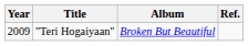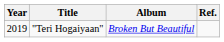"Teri Hogaiyaan" | Year: 2009 -> 2019
